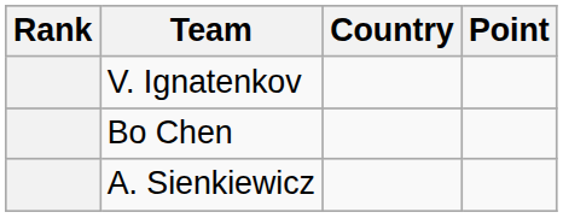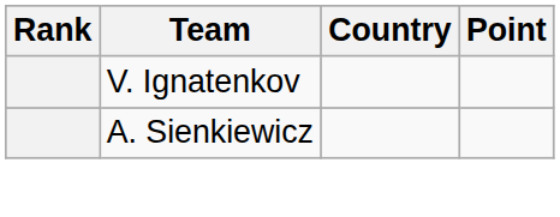- row: Bo Chen
